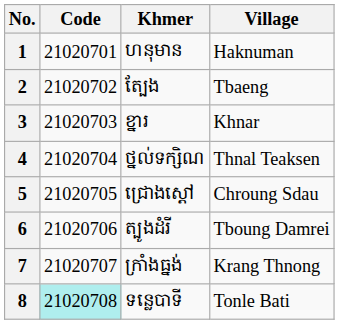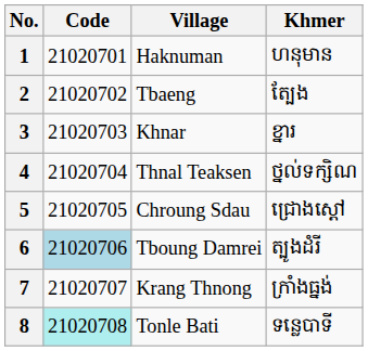columns swapped: Village <-> Khmer
6 | Code: no background -> lightblue background
